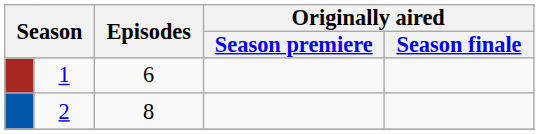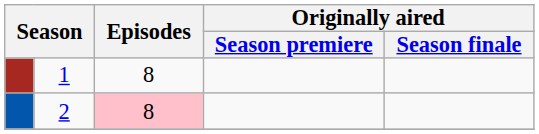1 | Episodes: 6 -> 8
2 | Episodes: no background -> pink background
